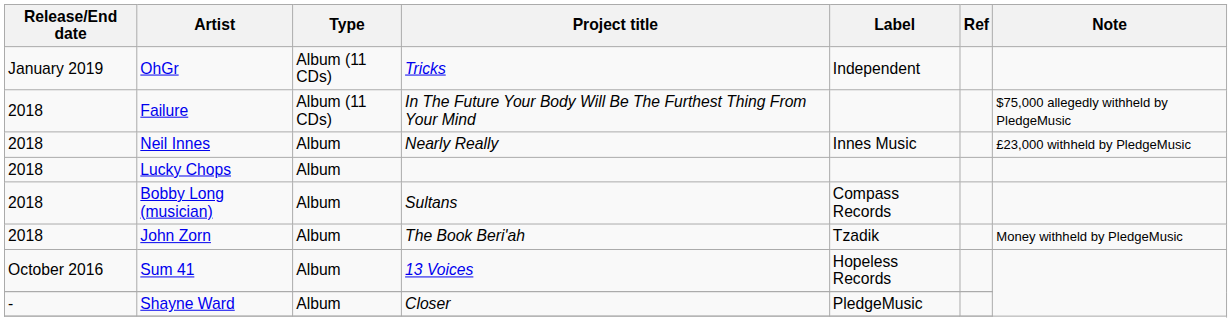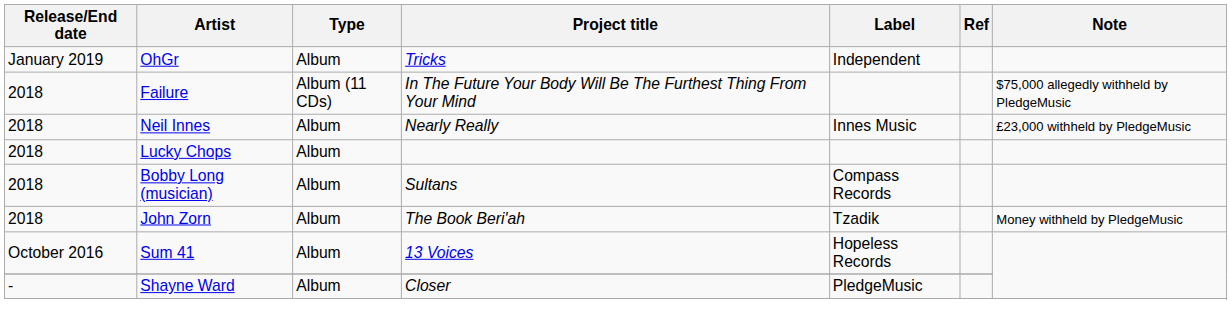OhGr | Type: Album (11 CDs) -> Album
